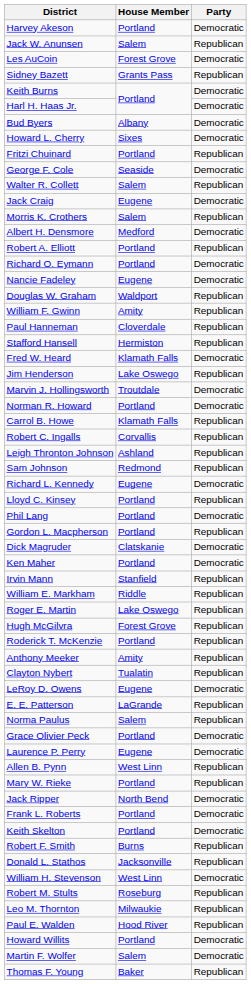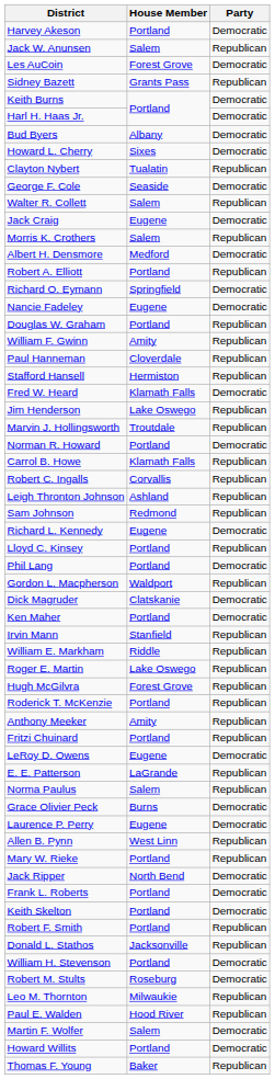rows swapped: Fritzi Chuinard <-> Clayton Nybert
Richard O. Eymann | House Member: Portland -> Springfield
Douglas W. Graham | House Member: Waldport -> Portland
Marvin J. Hollingsworth | Party: Democratic -> Republican
Gordon L. Macpherson | House Member: Portland -> Waldport
Grace Olivier Peck | House Member: Portland -> Burns
Robert F. Smith | House Member: Burns -> Portland
William H. Stevenson | House Member: West Linn -> Portland
Robert M. Stults | Party: Republican -> Democratic
rows swapped: Howard Willits <-> Martin F. Wolfer
